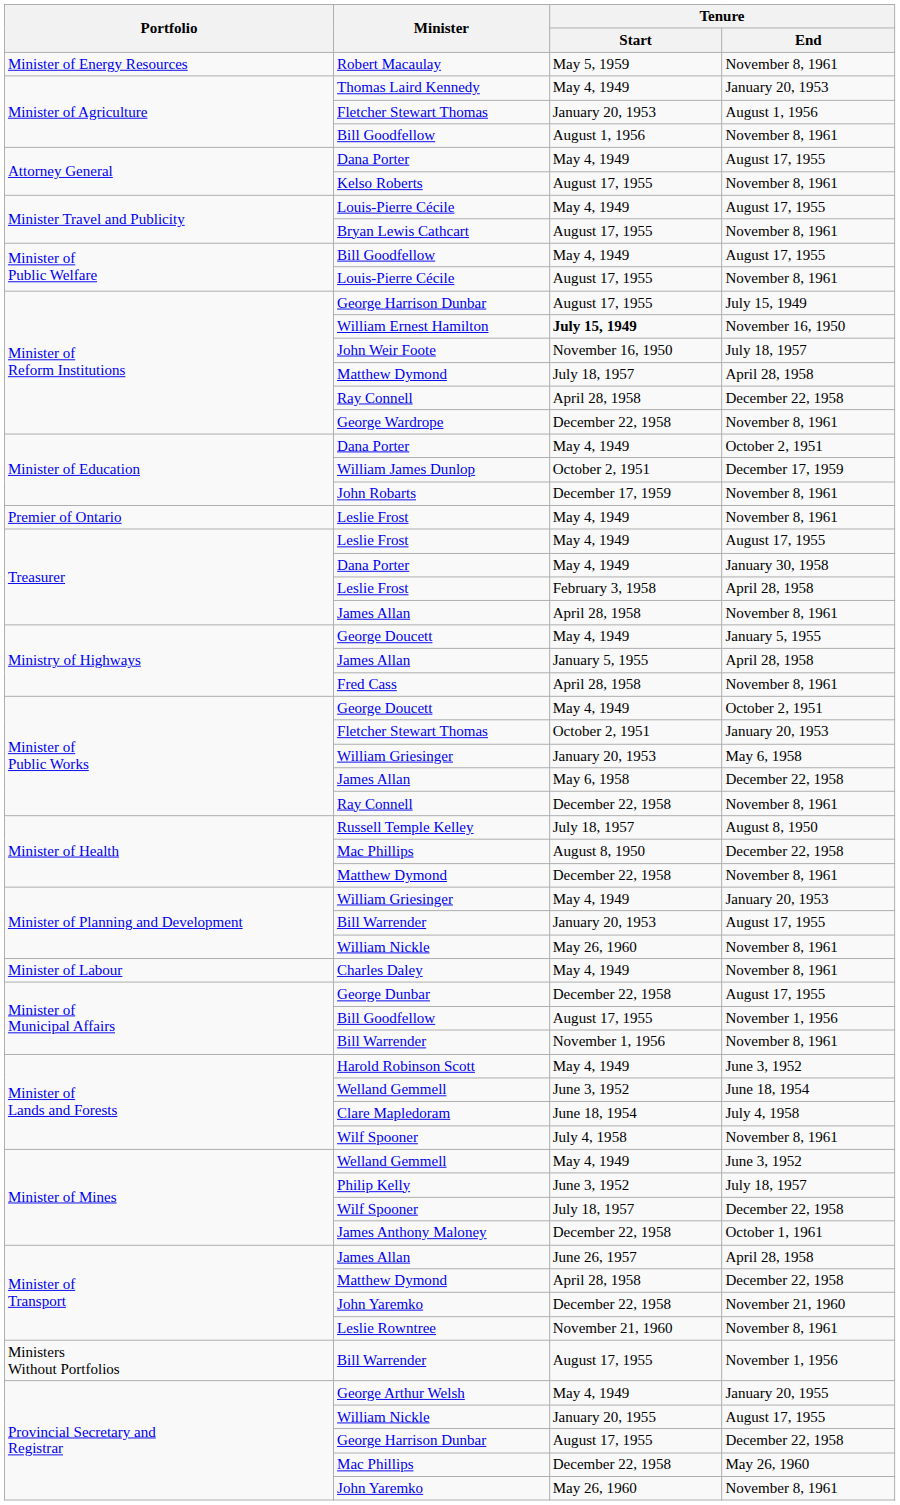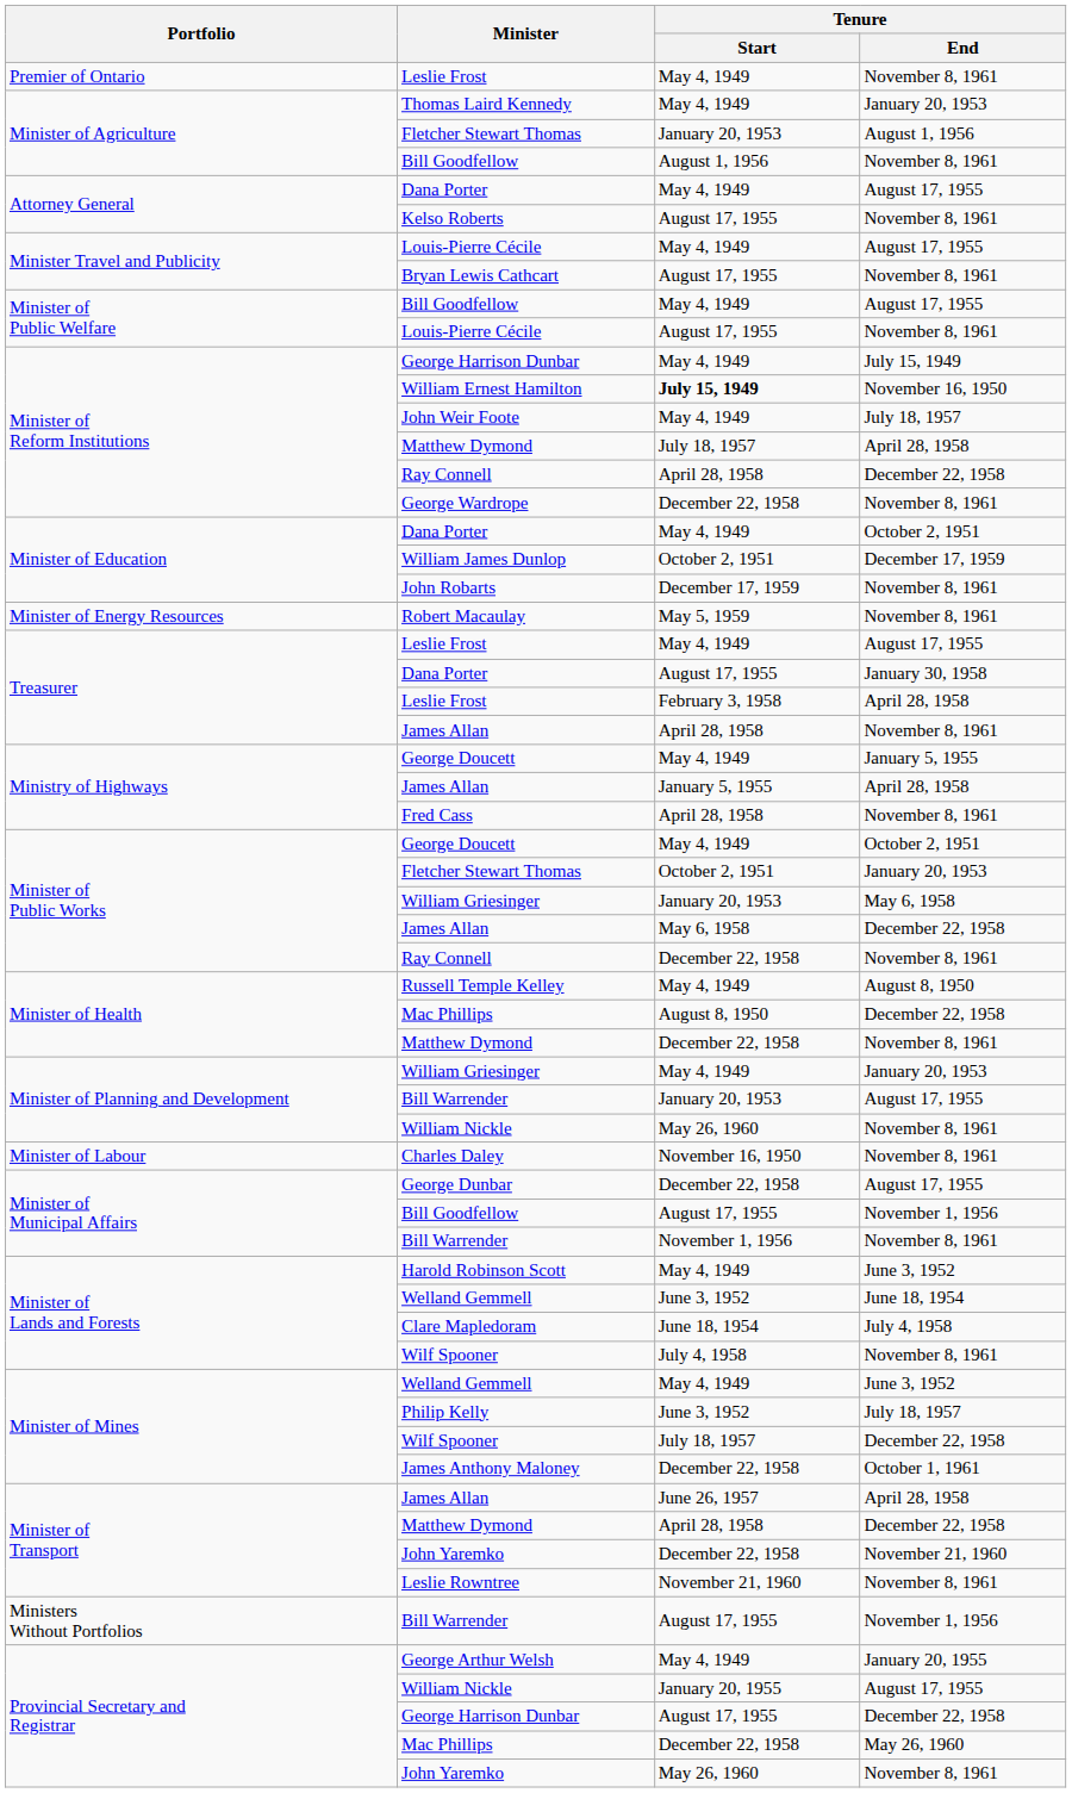rows swapped: Leslie Frost / November 8, 1961 <-> Robert Macaulay
George Harrison Dunbar / July 15, 1949 | Tenure / Start: August 17, 1955 -> May 4, 1949
John Weir Foote | Tenure / Start: November 16, 1950 -> May 4, 1949
Dana Porter / January 30, 1958 | Tenure / Start: May 4, 1949 -> August 17, 1955
Russell Temple Kelley | Tenure / Start: July 18, 1957 -> May 4, 1949
Charles Daley | Tenure / Start: May 4, 1949 -> November 16, 1950
